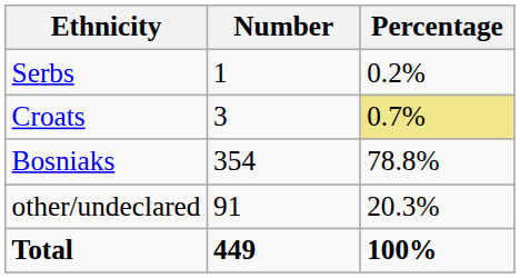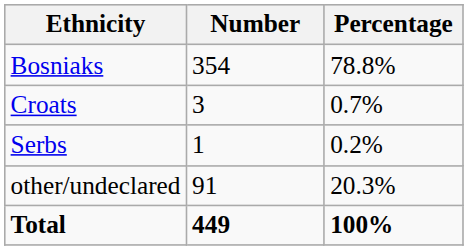rows swapped: Bosniaks <-> Serbs
Croats | Percentage: khaki background -> no background
